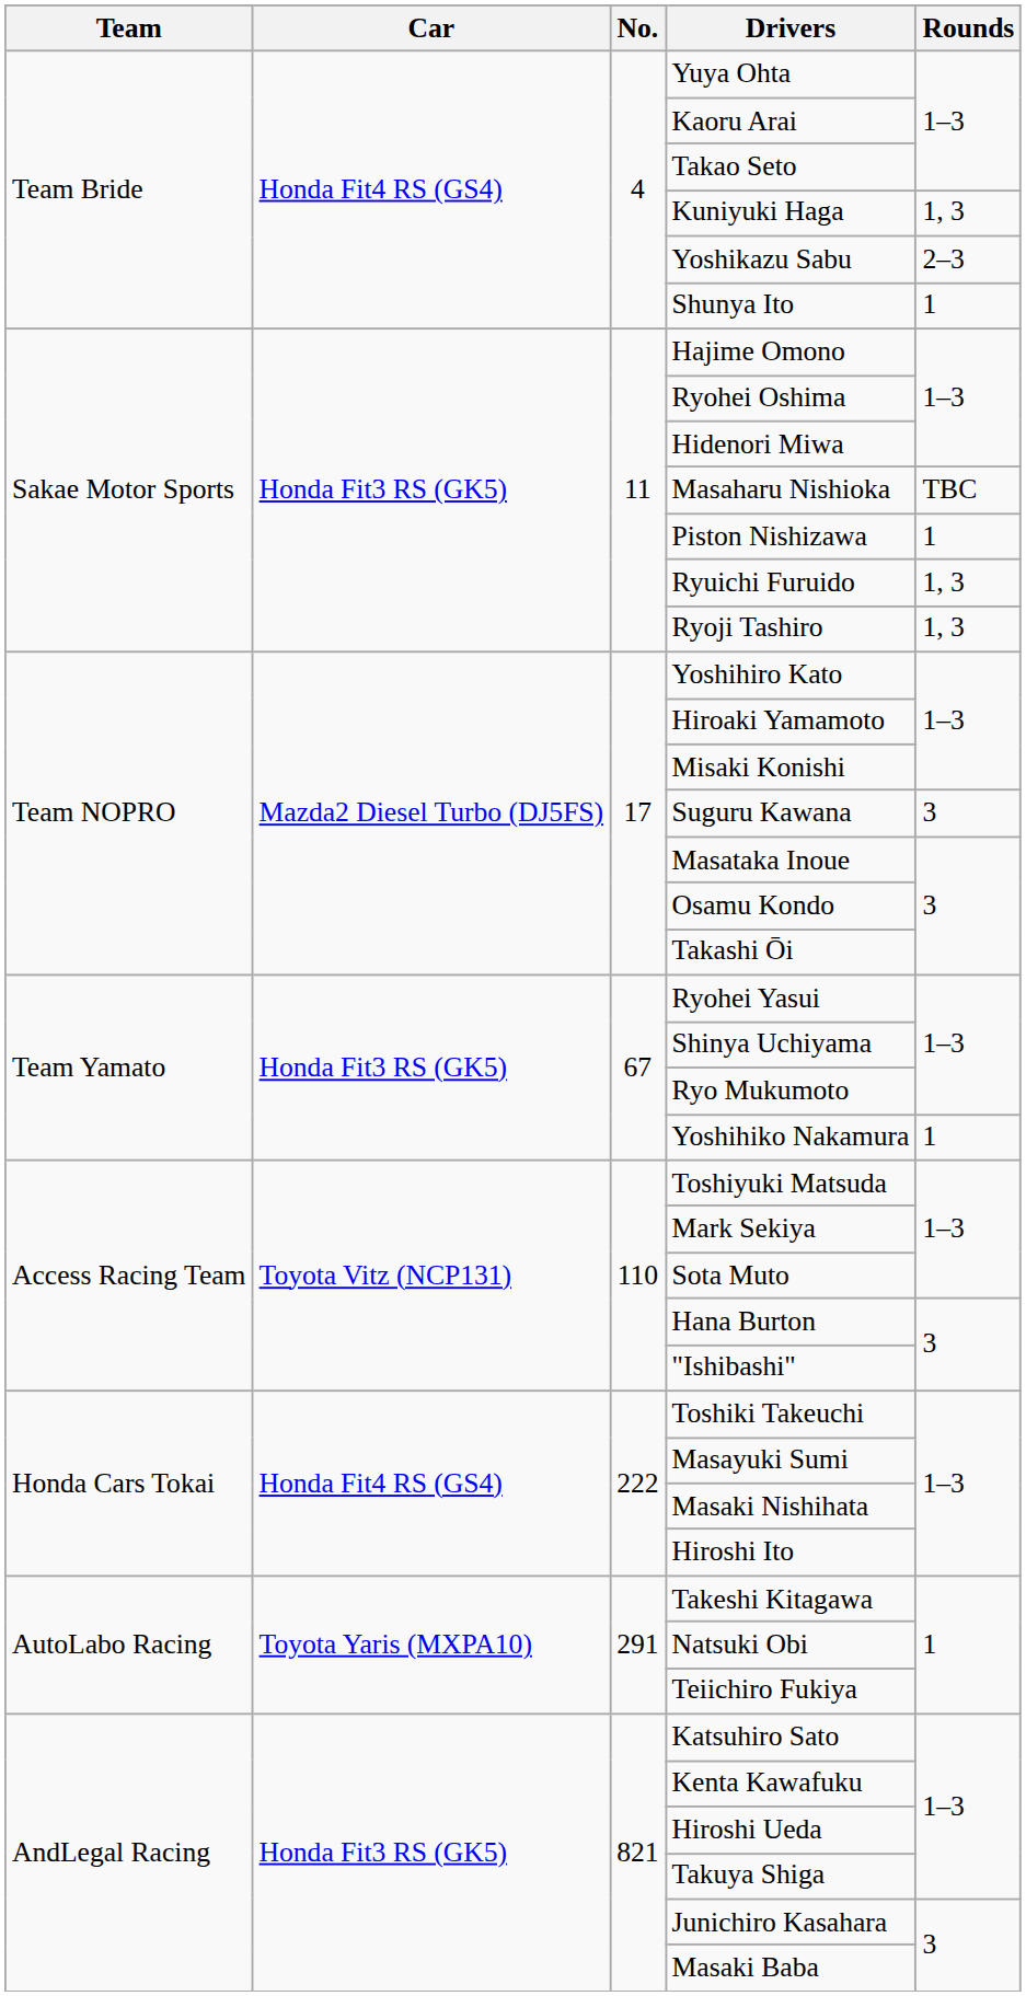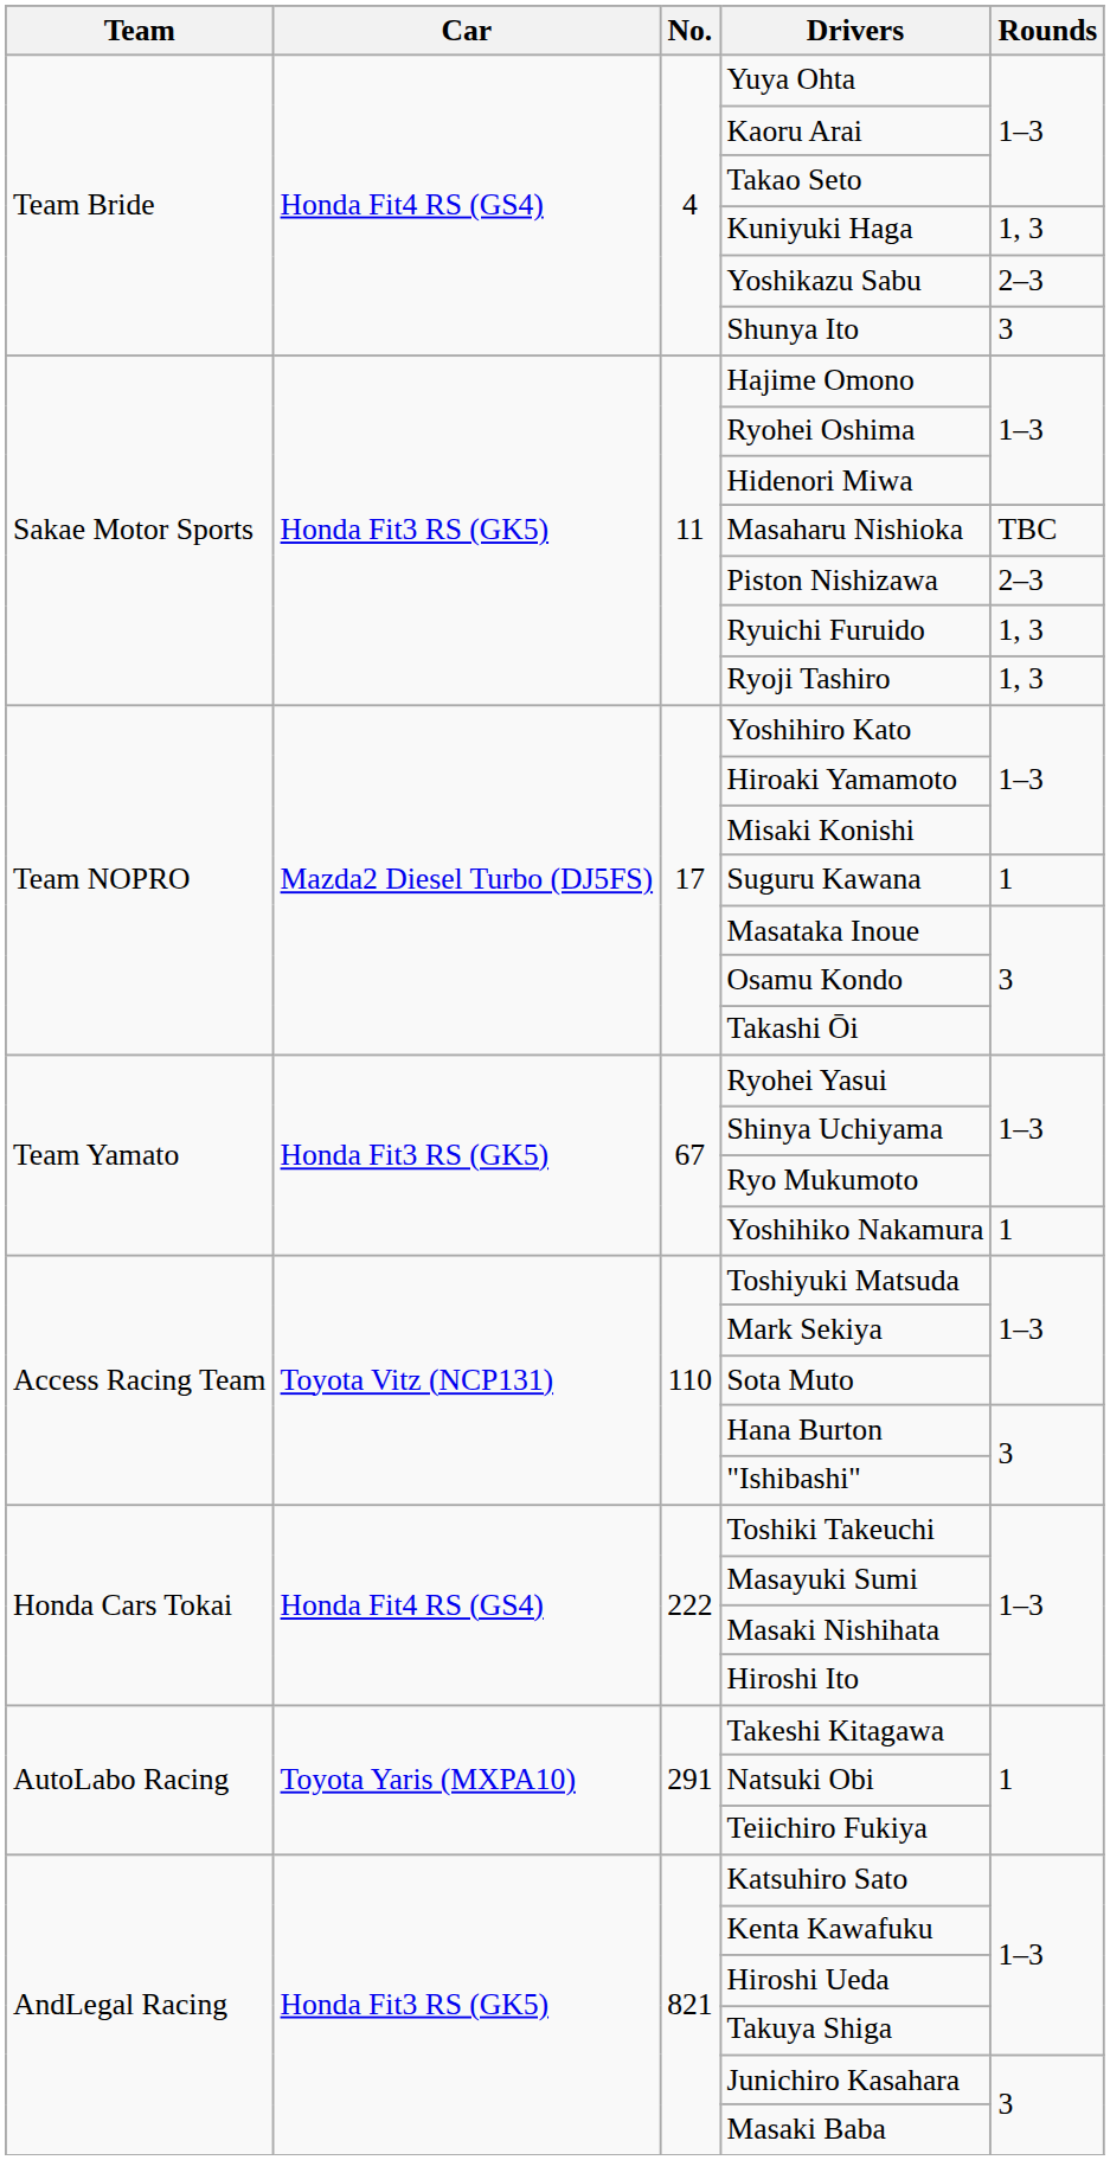Shunya Ito | Rounds: 1 -> 3
Piston Nishizawa | Rounds: 1 -> 2–3
Suguru Kawana | Rounds: 3 -> 1
